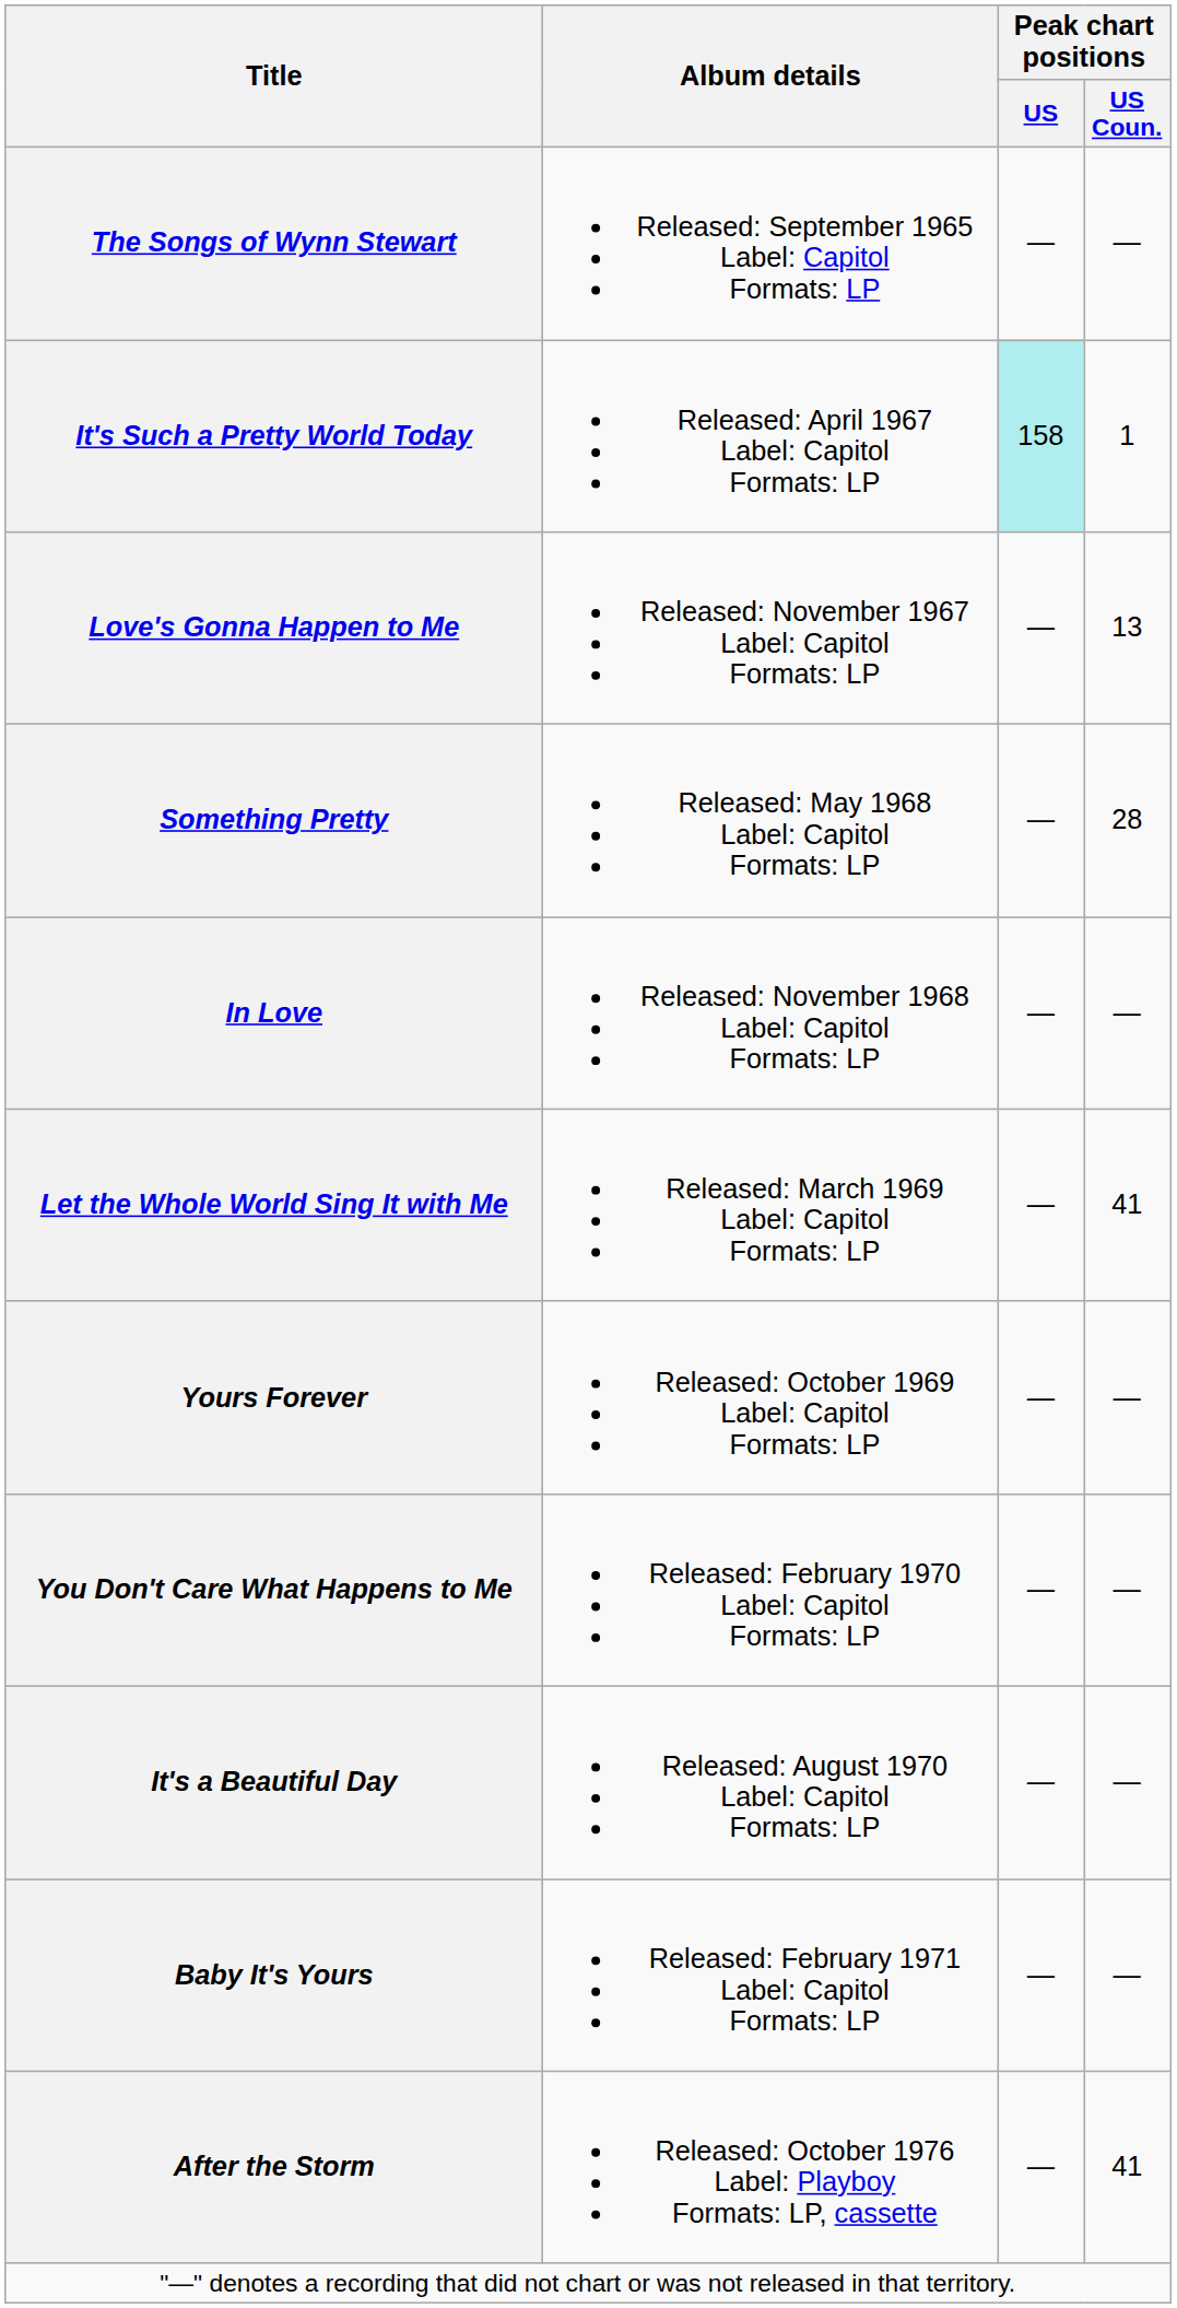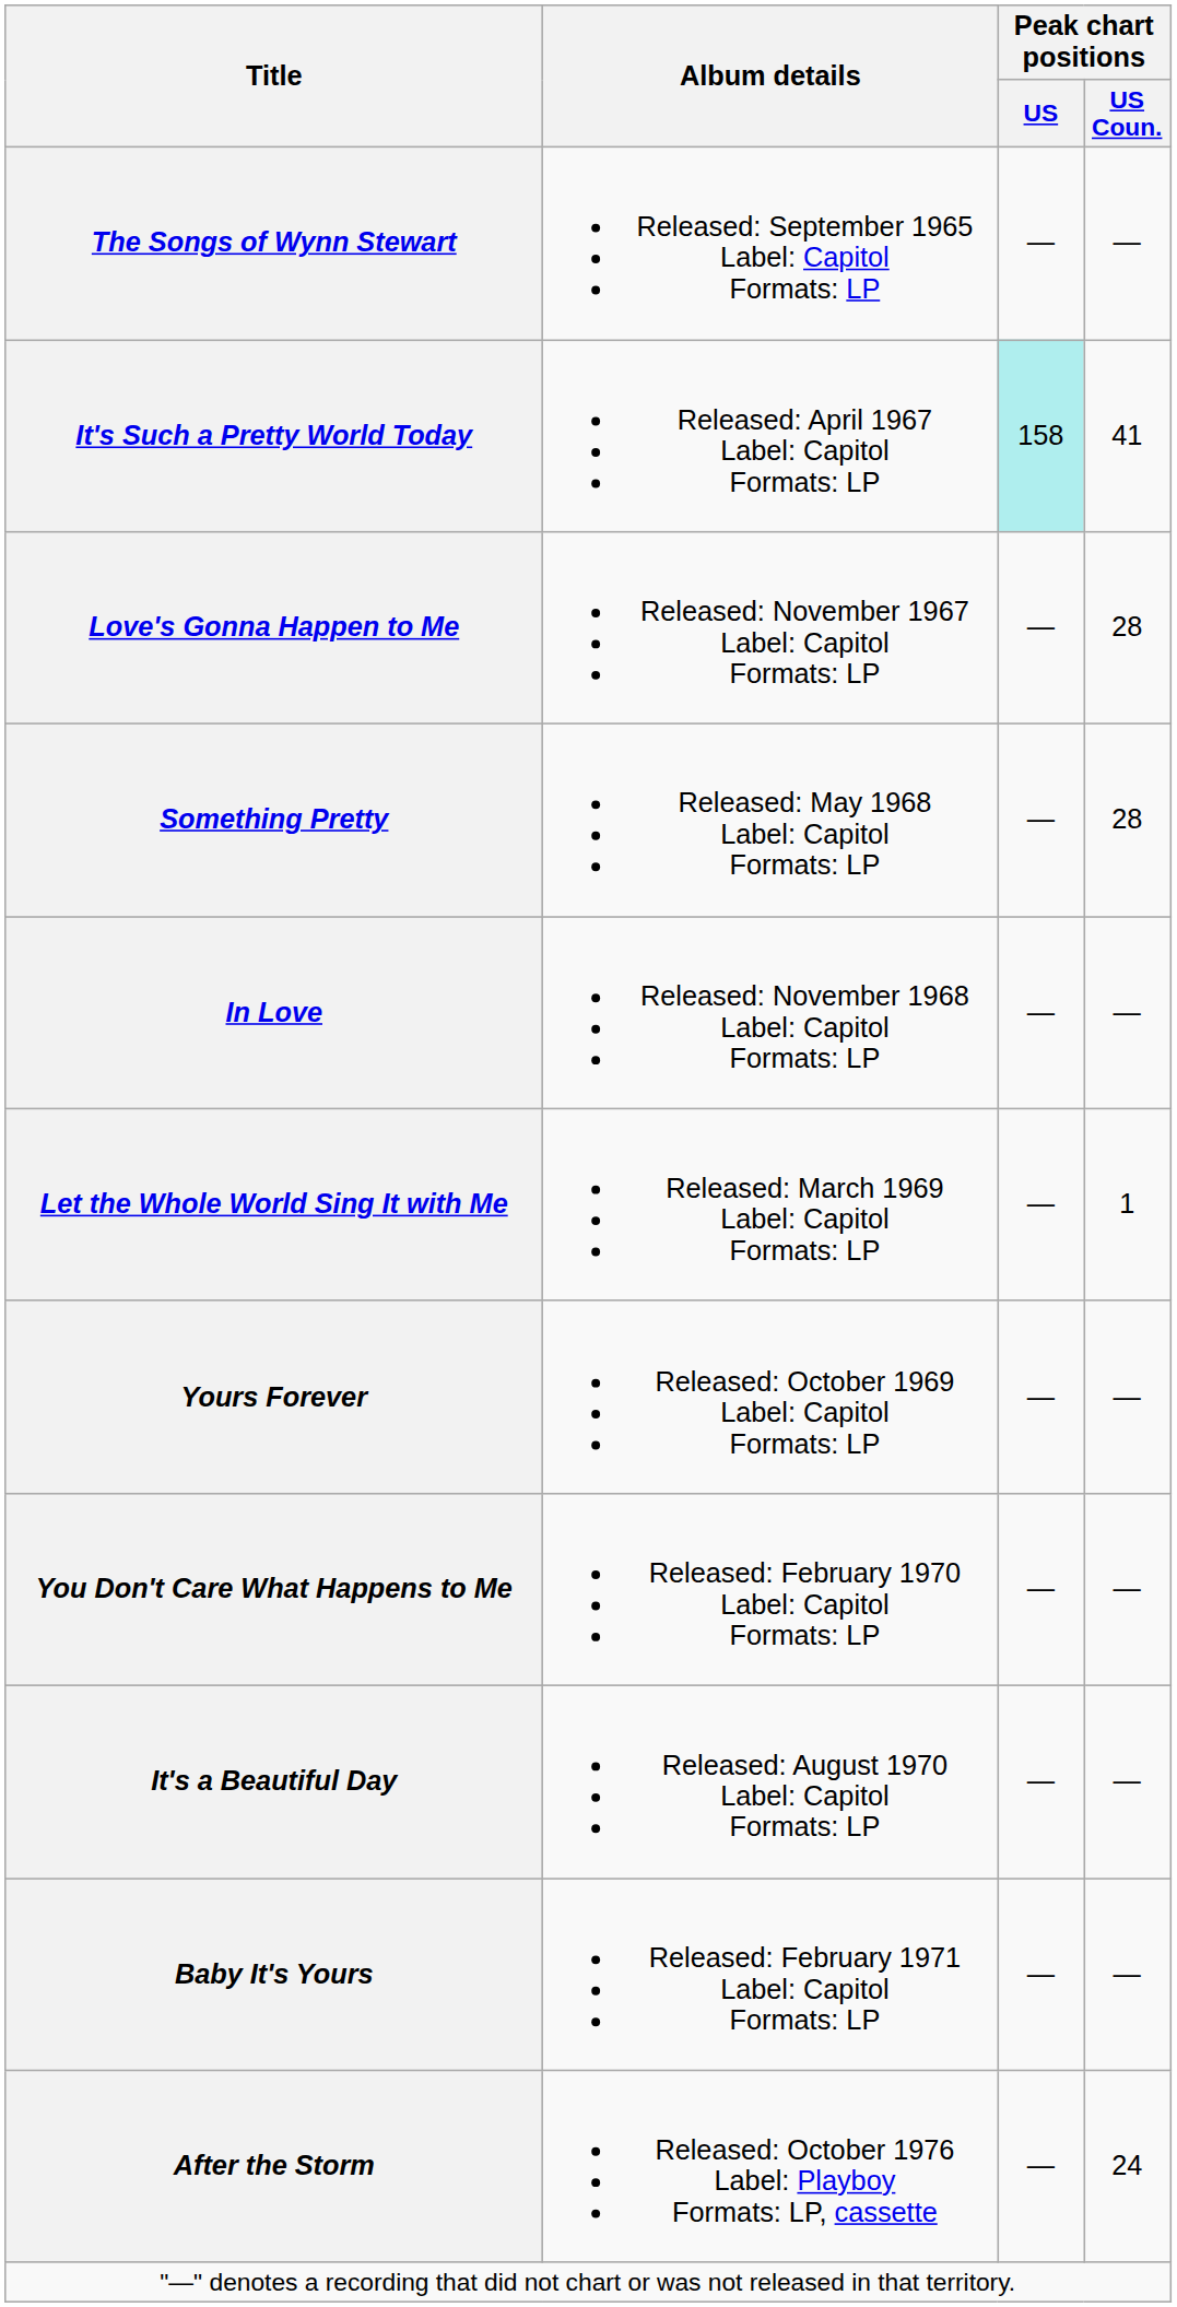It's Such a Pretty World Today | Peak chart positions / US Coun.: 1 -> 41
Love's Gonna Happen to Me | Peak chart positions / US Coun.: 13 -> 28
Let the Whole World Sing It with Me | Peak chart positions / US Coun.: 41 -> 1
After the Storm | Peak chart positions / US Coun.: 41 -> 24
